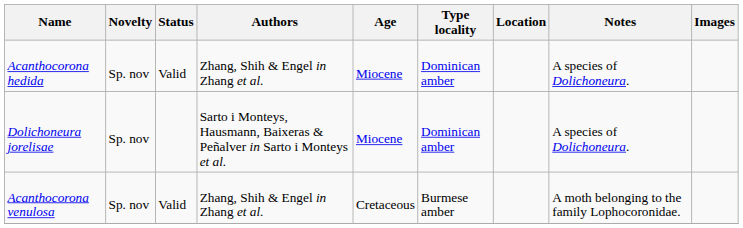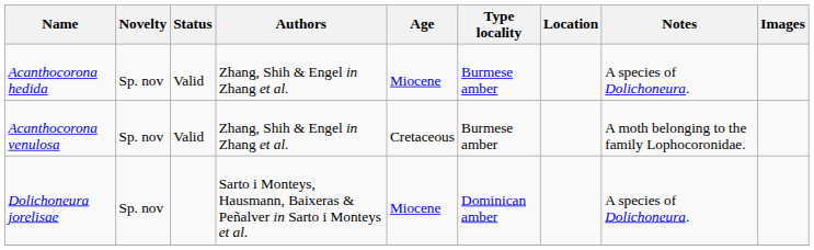Acanthocorona hedida | Type locality: Dominican amber -> Burmese amber
rows swapped: Acanthocorona venulosa <-> Dolichoneura jorelisae
